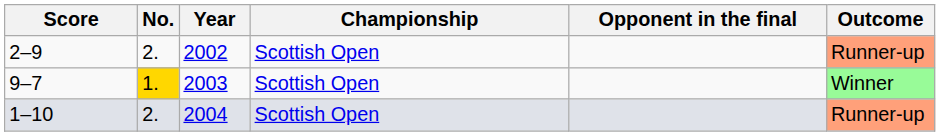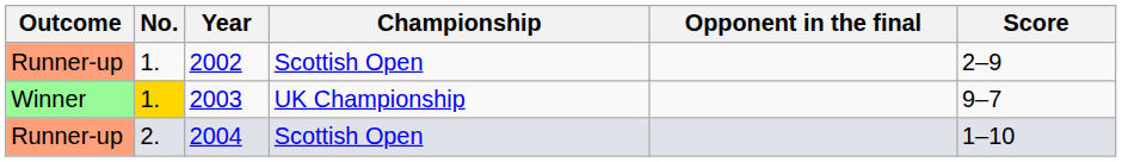columns swapped: Outcome <-> Score
2002 | No.: 2. -> 1.
2003 | Championship: Scottish Open -> UK Championship
